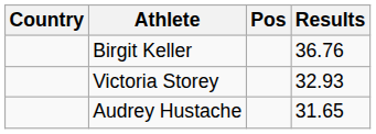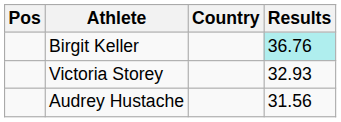columns swapped: Pos <-> Country
Birgit Keller | Results: no background -> paleturquoise background
Audrey Hustache | Results: 31.65 -> 31.56
